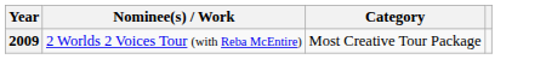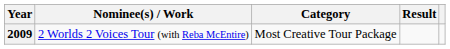+ column: Result
